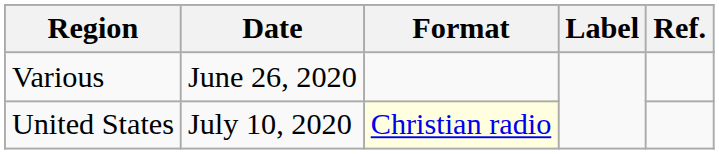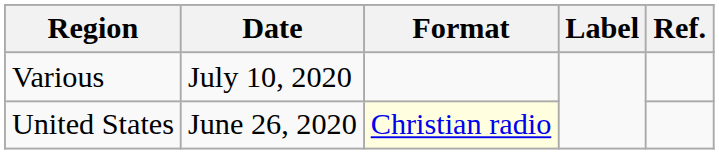Various | Date: June 26, 2020 -> July 10, 2020
United States | Date: July 10, 2020 -> June 26, 2020
